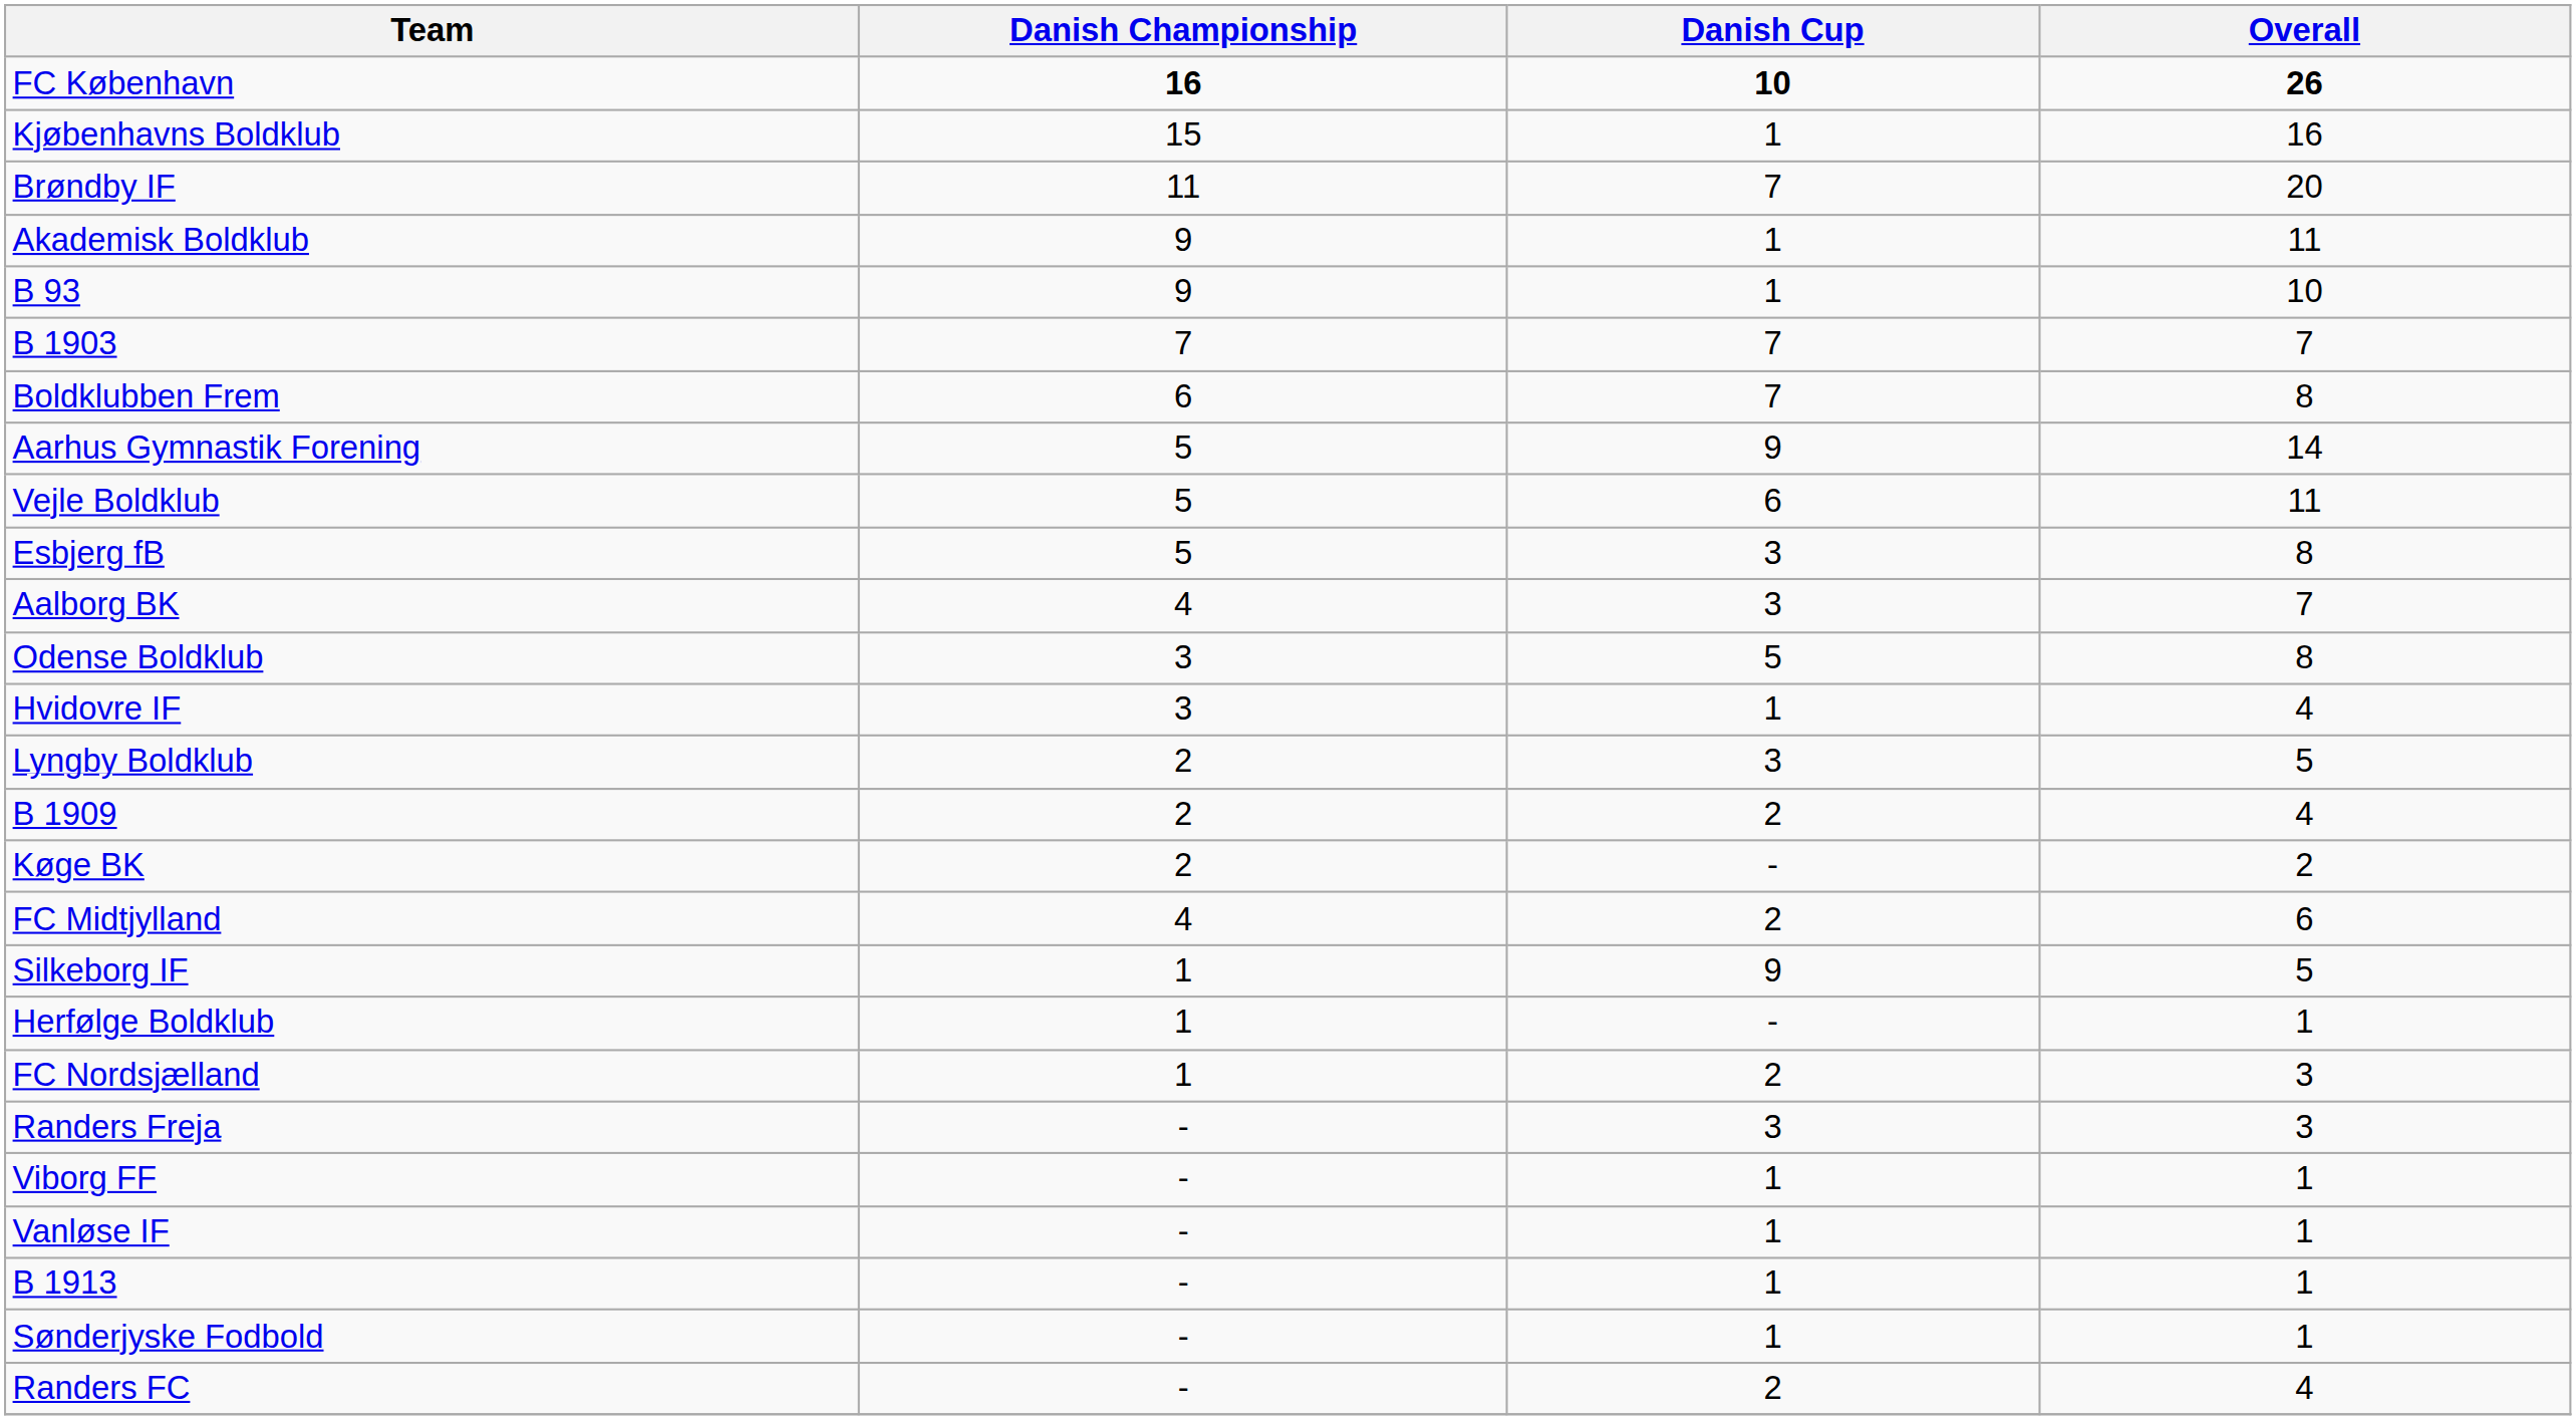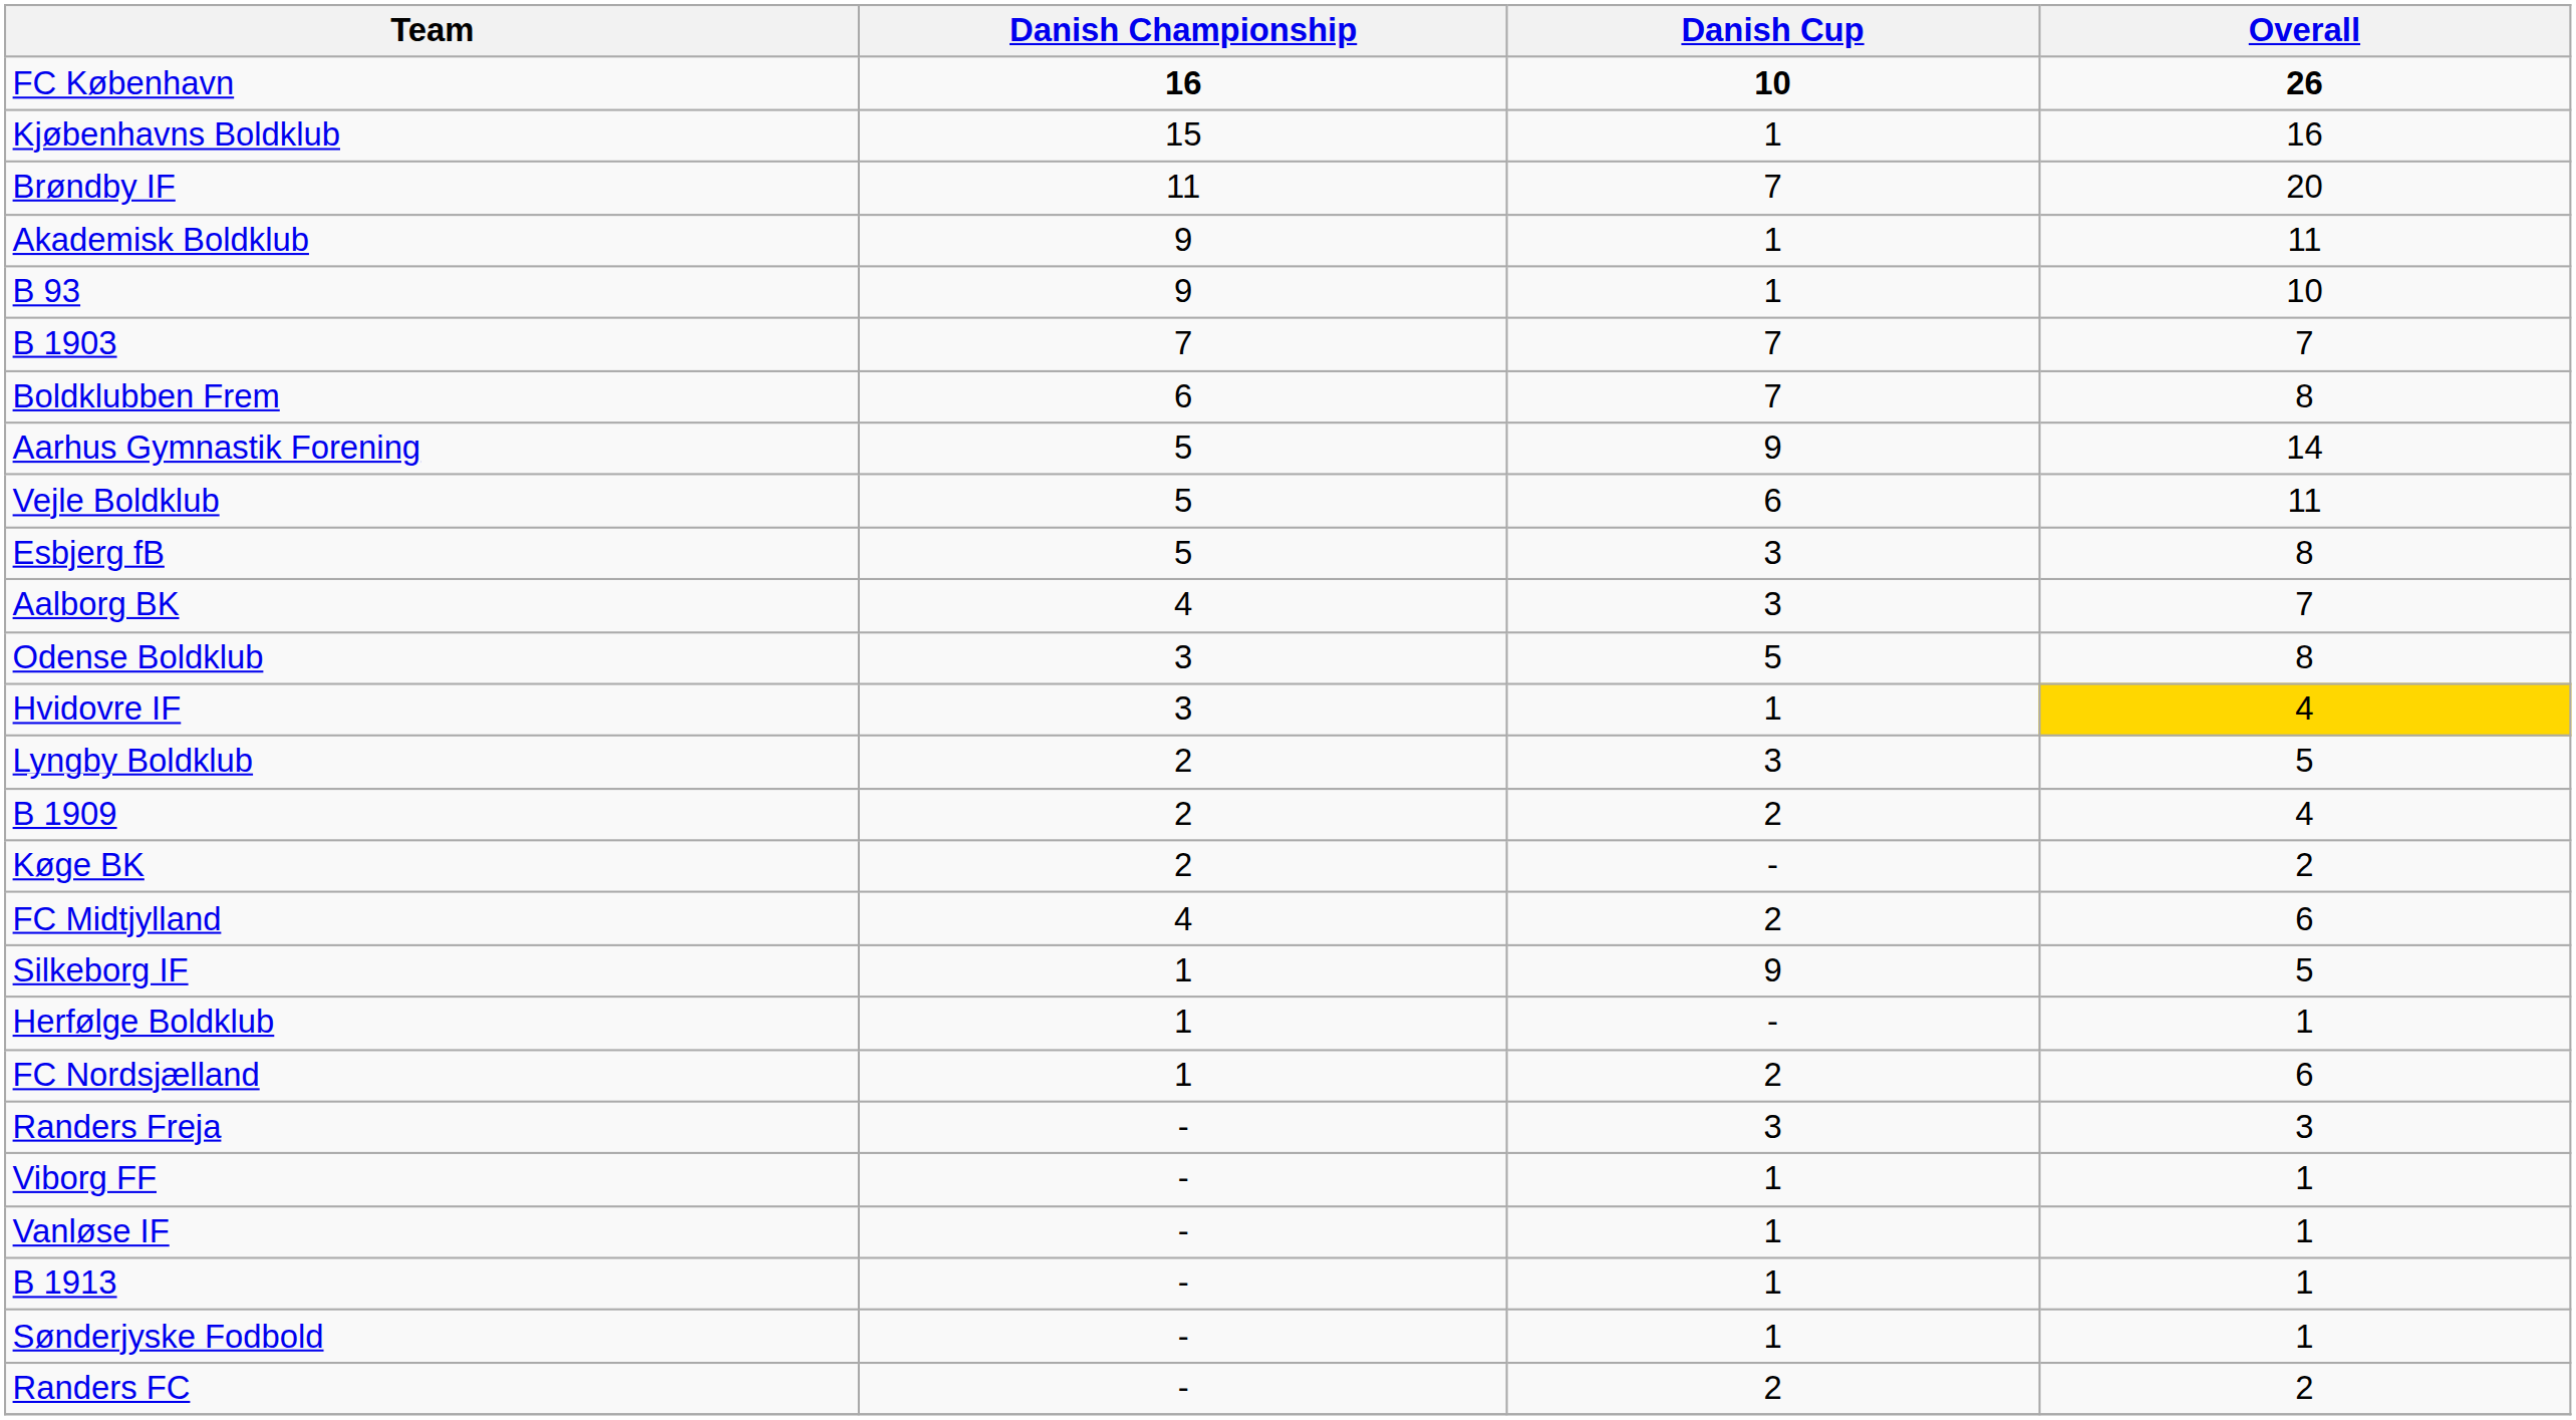Hvidovre IF | Overall: no background -> gold background
FC Nordsjælland | Overall: 3 -> 6
Randers FC | Overall: 4 -> 2
